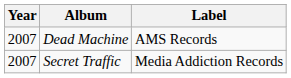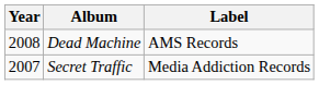Dead Machine | Year: 2007 -> 2008
